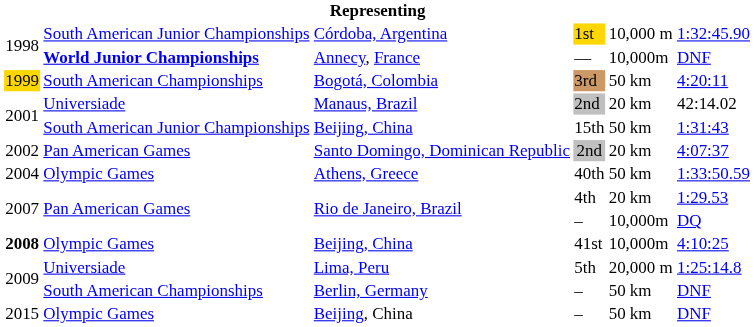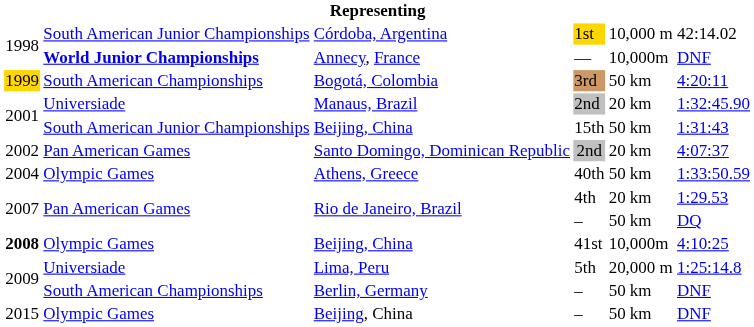Córdoba, Argentina | column 6: 1:32:45.90 -> 42:14.02
Manaus, Brazil | column 6: 42:14.02 -> 1:32:45.90
Rio de Janeiro, Brazil / – | column 5: 10,000m -> 50 km
